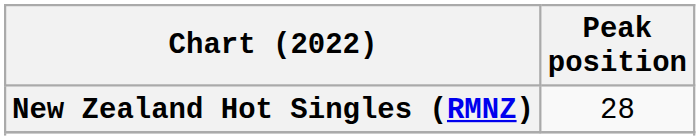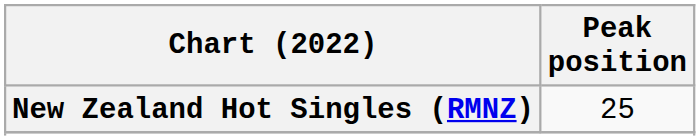New Zealand Hot Singles (RMNZ) | Peak position: 28 -> 25
